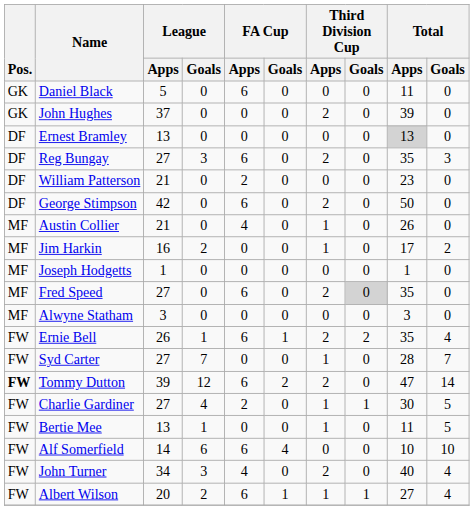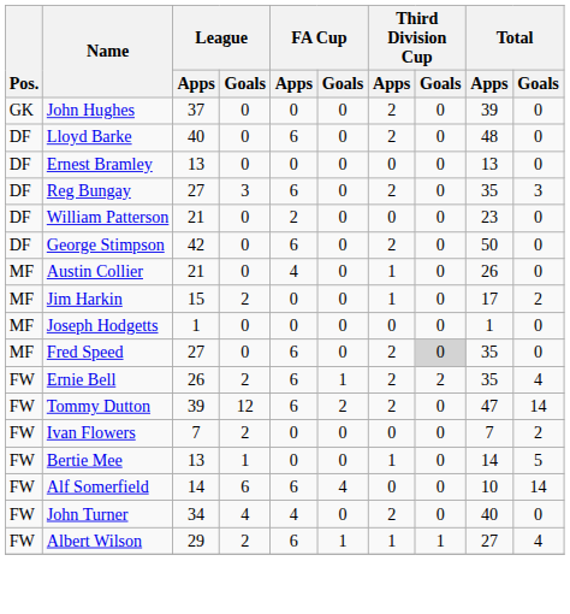- row: GK | Daniel Black | 5 | 0 | 6 | 0 | 0 | 0 | 11 | 0
+ row: DF | Lloyd Barke | 40 | 0 | 6 | 0 | 2 | 0 | 48 | 0
Ernest Bramley | Total / Apps: lightgrey background -> no background
Jim Harkin | League / Apps: 16 -> 15
- row: MF | Alwyne Statham | 3 | 0 | 0 | 0 | 0 | 0 | 3 | 0
Ernie Bell | League / Goals: 1 -> 2
- row: FW | Syd Carter | 27 | 7 | 0 | 0 | 1 | 0 | 28 | 7
Tommy Dutton | Pos.: bold -> normal
+ row: FW | Ivan Flowers | 7 | 2 | 0 | 0 | 0 | 0 | 7 | 2
- row: FW | Charlie Gardiner | 27 | 4 | 2 | 0 | 1 | 1 | 30 | 5
Bertie Mee | Total / Apps: 11 -> 14
Alf Somerfield | Total / Goals: 10 -> 14
John Turner | League / Goals: 3 -> 4
John Turner | Total / Goals: 4 -> 0
Albert Wilson | League / Apps: 20 -> 29
